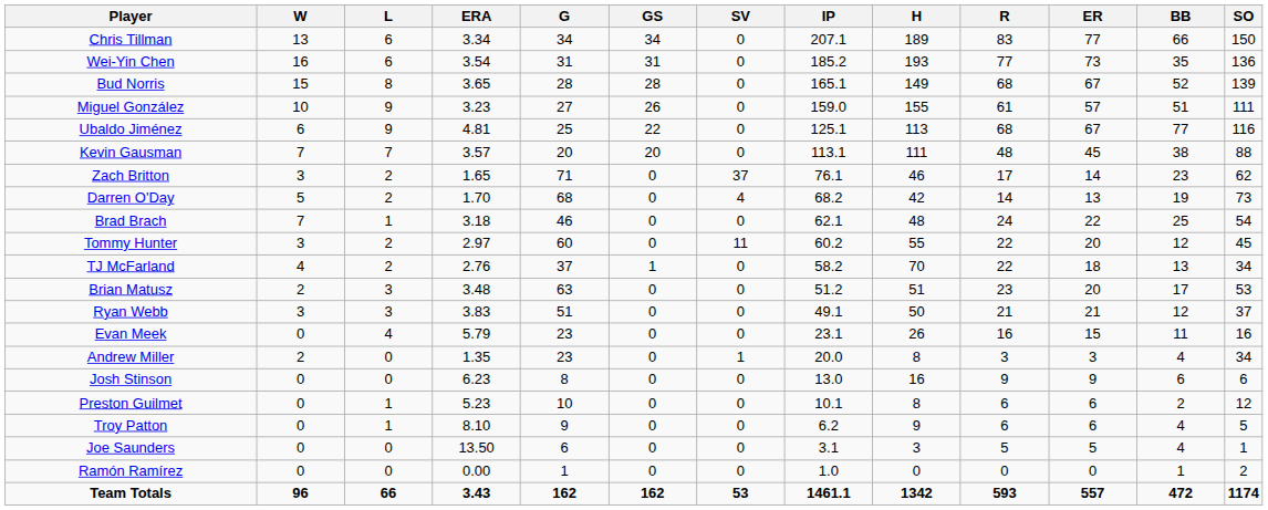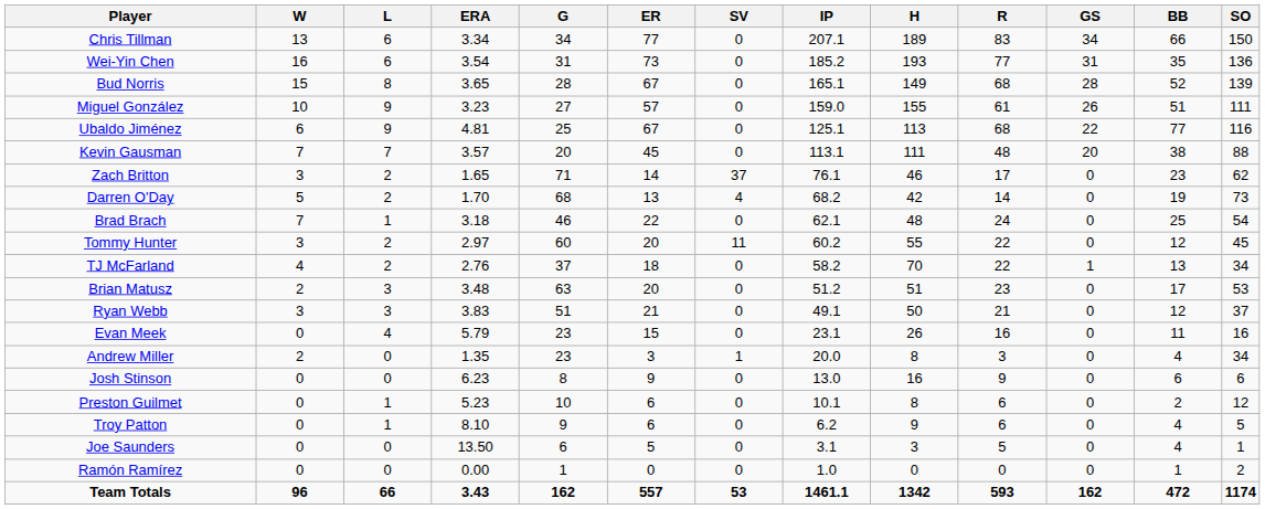columns swapped: GS <-> ER
